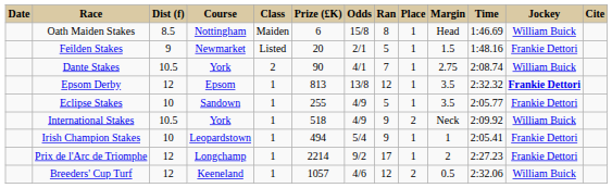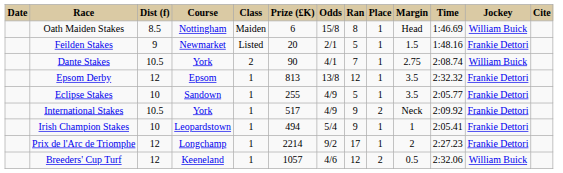Epsom Derby | Jockey: bold -> normal
International Stakes | Prize (£K): 518 -> 517
International Stakes | Jockey: William Buick -> Frankie Dettori
